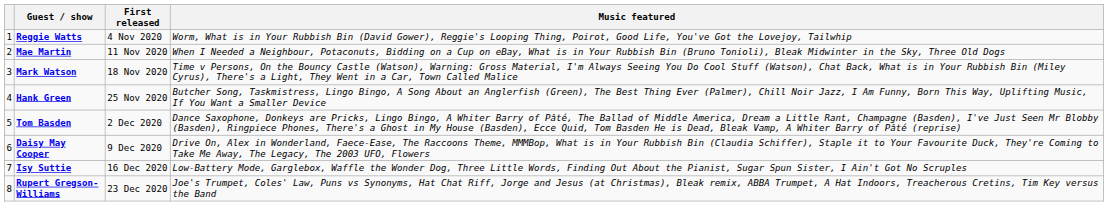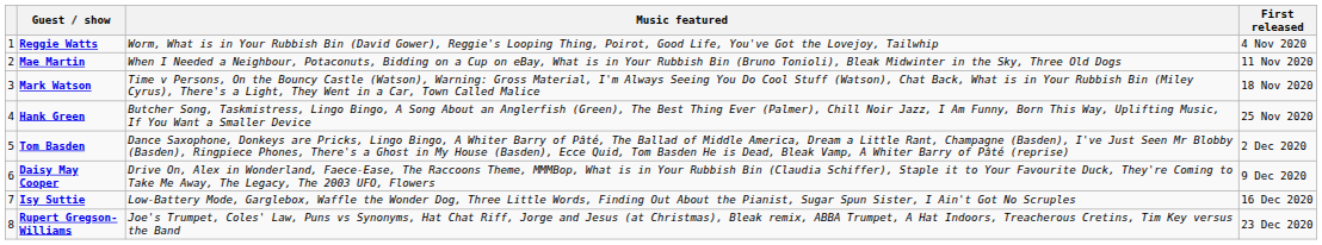columns swapped: First released <-> Music featured
